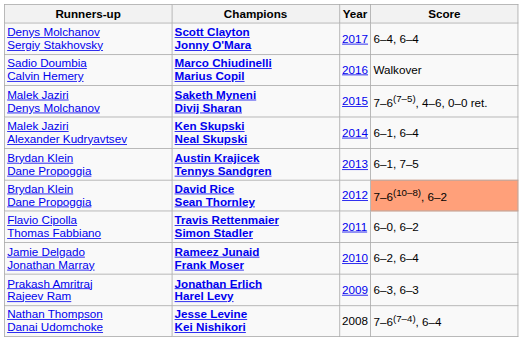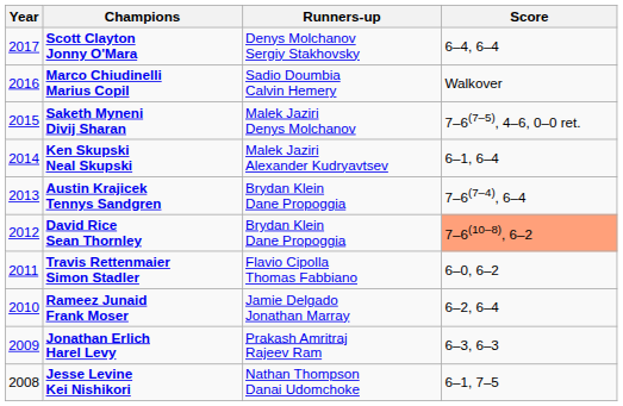columns swapped: Year <-> Runners-up
Austin Krajicek Tennys Sandgren | Score: 6–1, 7–5 -> 7–6(7–4), 6–4
Jesse Levine Kei Nishikori | Score: 7–6(7–4), 6–4 -> 6–1, 7–5
